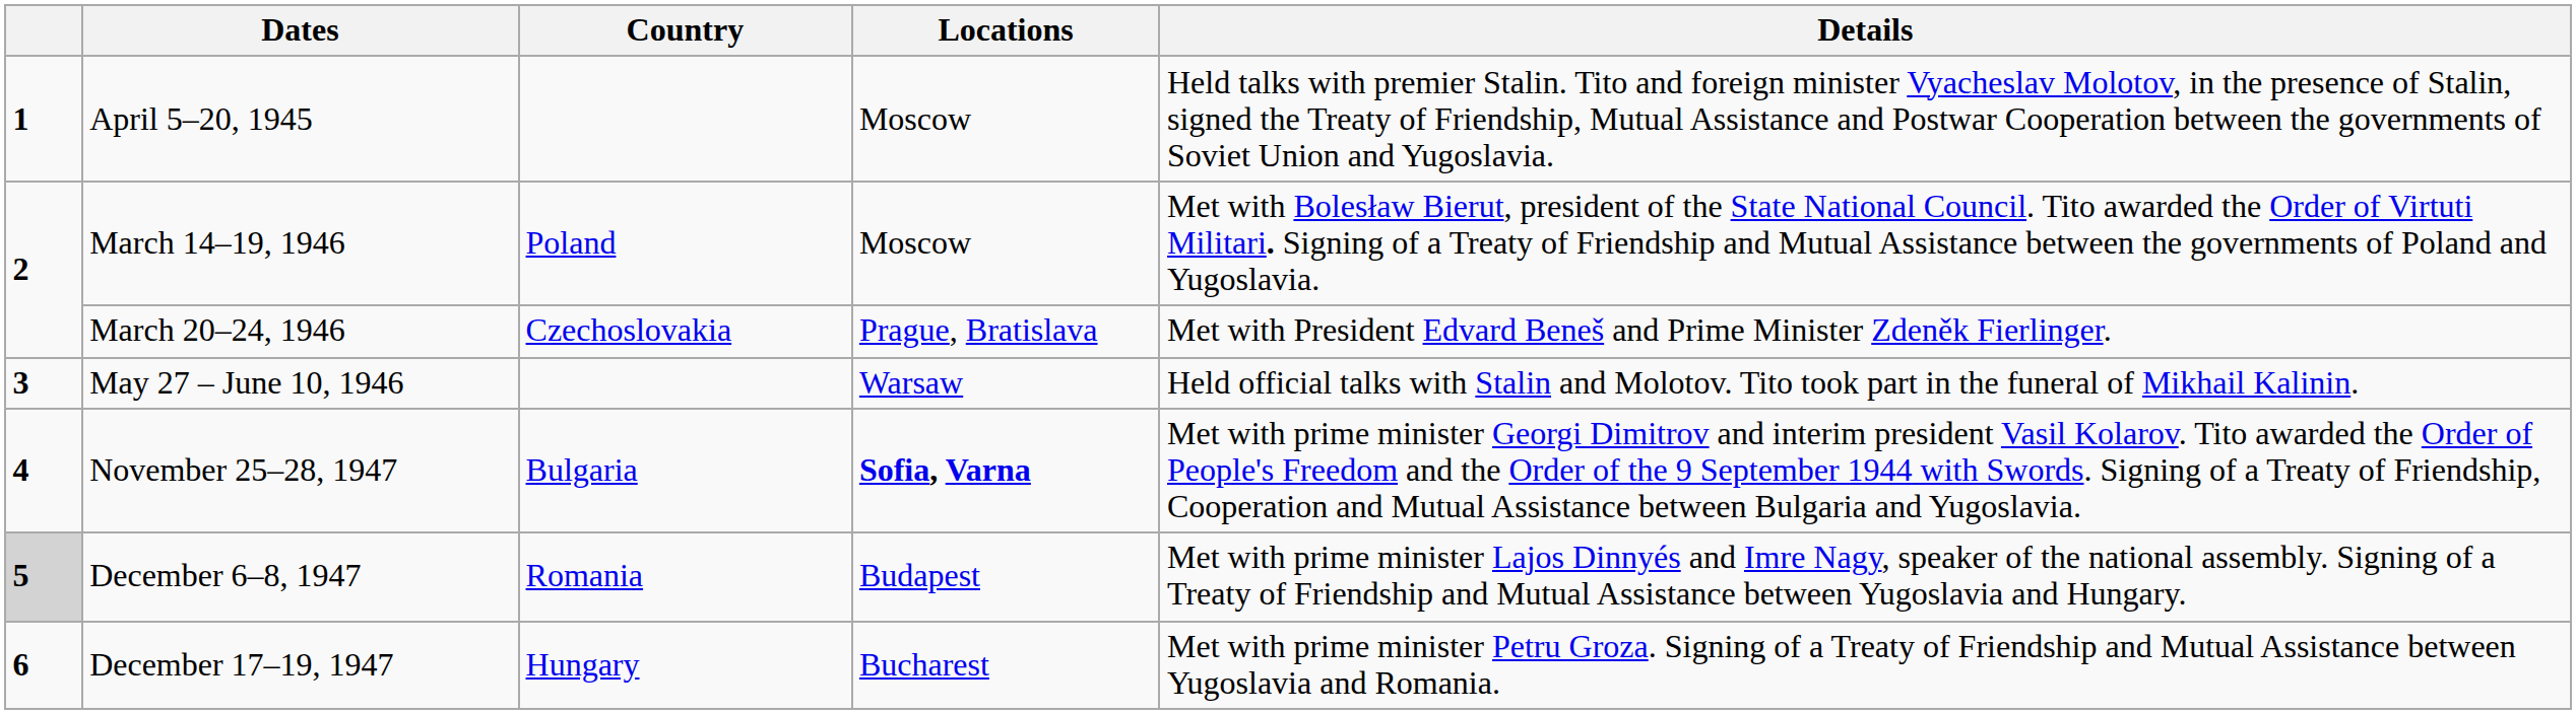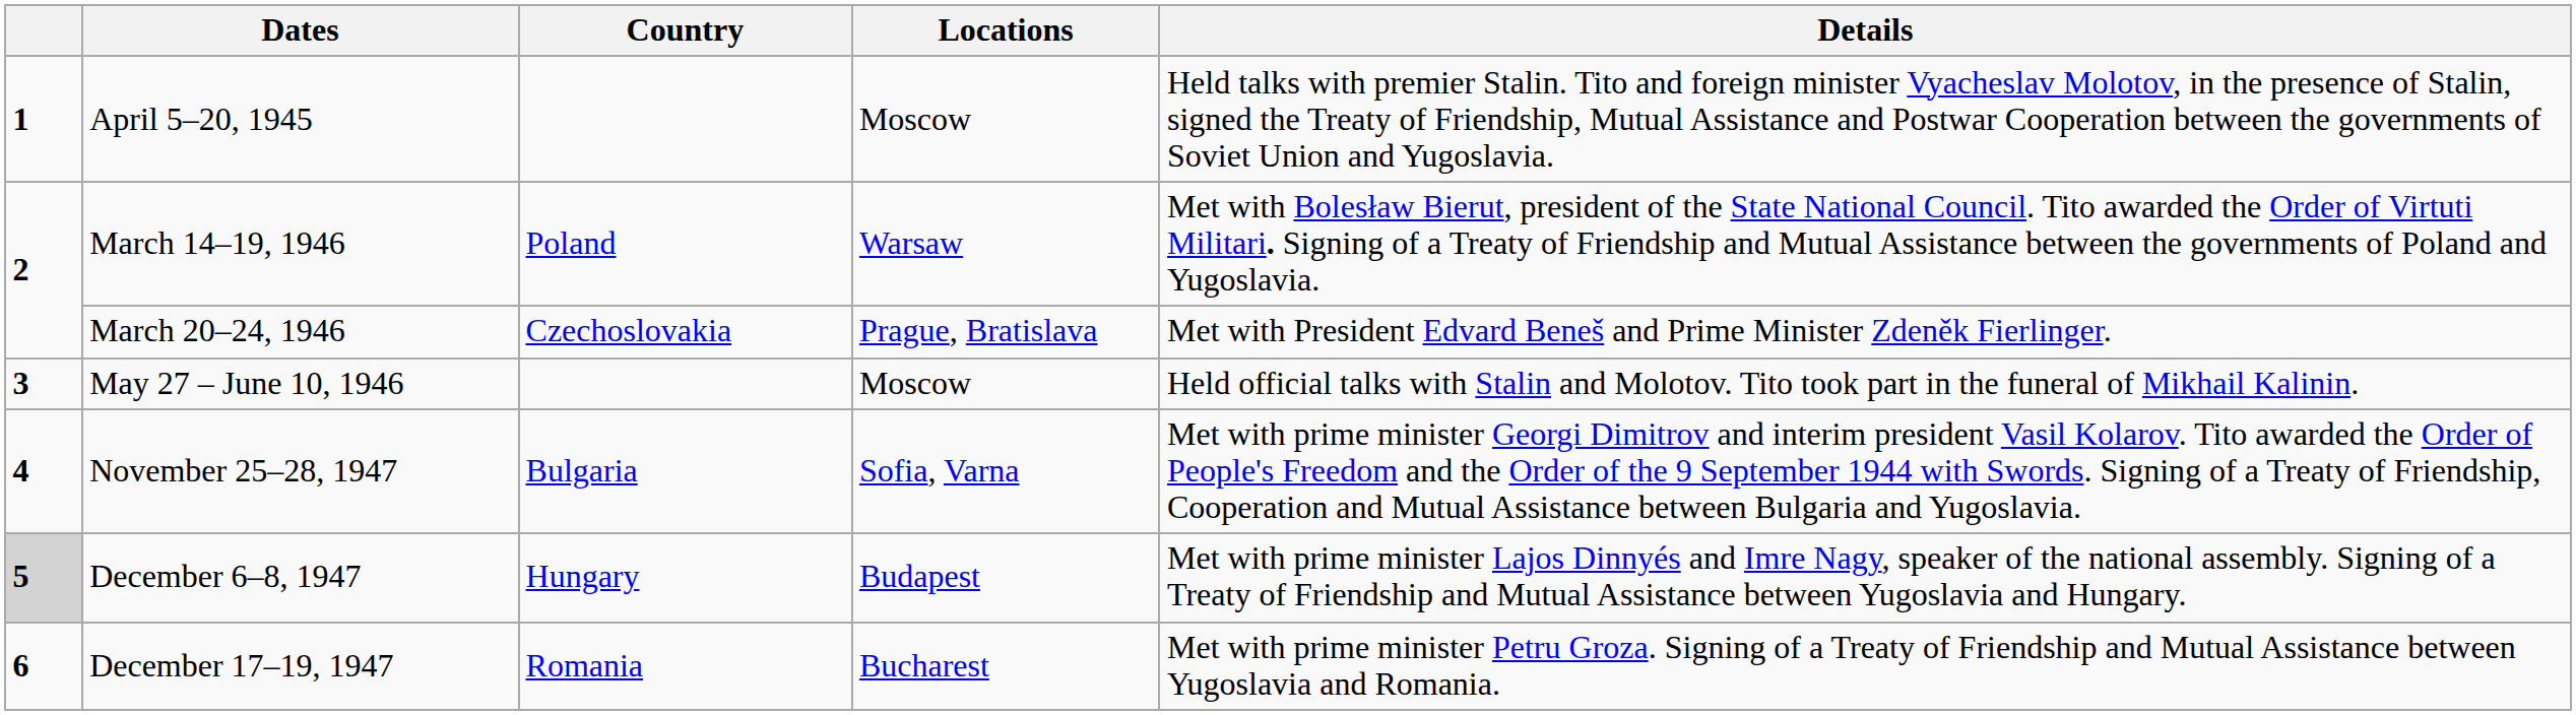March 14–19, 1946 | Locations: Moscow -> Warsaw
May 27 – June 10, 1946 | Locations: Warsaw -> Moscow
November 25–28, 1947 | Locations: bold -> normal
December 6–8, 1947 | Country: Romania -> Hungary
December 17–19, 1947 | Country: Hungary -> Romania
